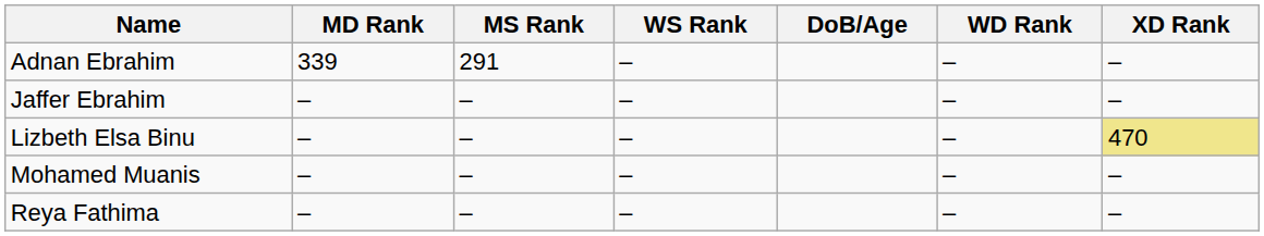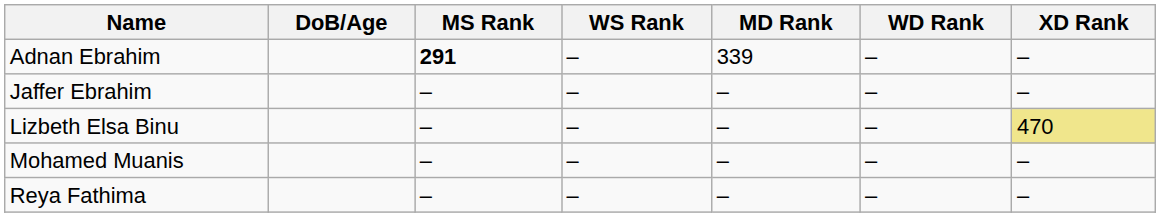columns swapped: DoB/Age <-> MD Rank
Adnan Ebrahim | MS Rank: normal -> bold
